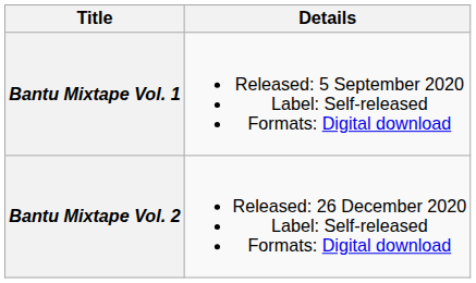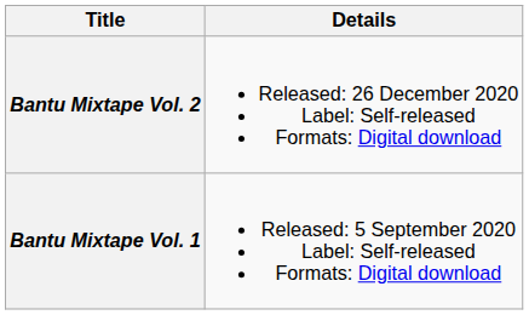rows swapped: Bantu Mixtape Vol. 1 <-> Bantu Mixtape Vol. 2
